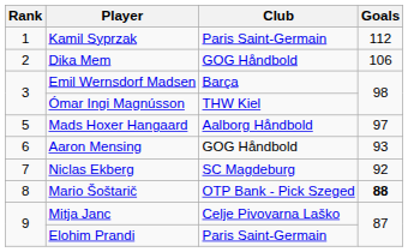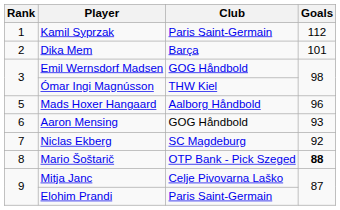Dika Mem | Club: GOG Håndbold -> Barça
Dika Mem | Goals: 106 -> 101
Emil Wernsdorf Madsen | Club: Barça -> GOG Håndbold
Mads Hoxer Hangaard | Goals: 97 -> 96
